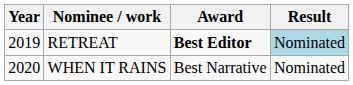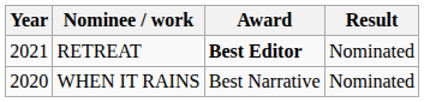RETREAT | Year: 2019 -> 2021
RETREAT | Result: lightblue background -> no background
